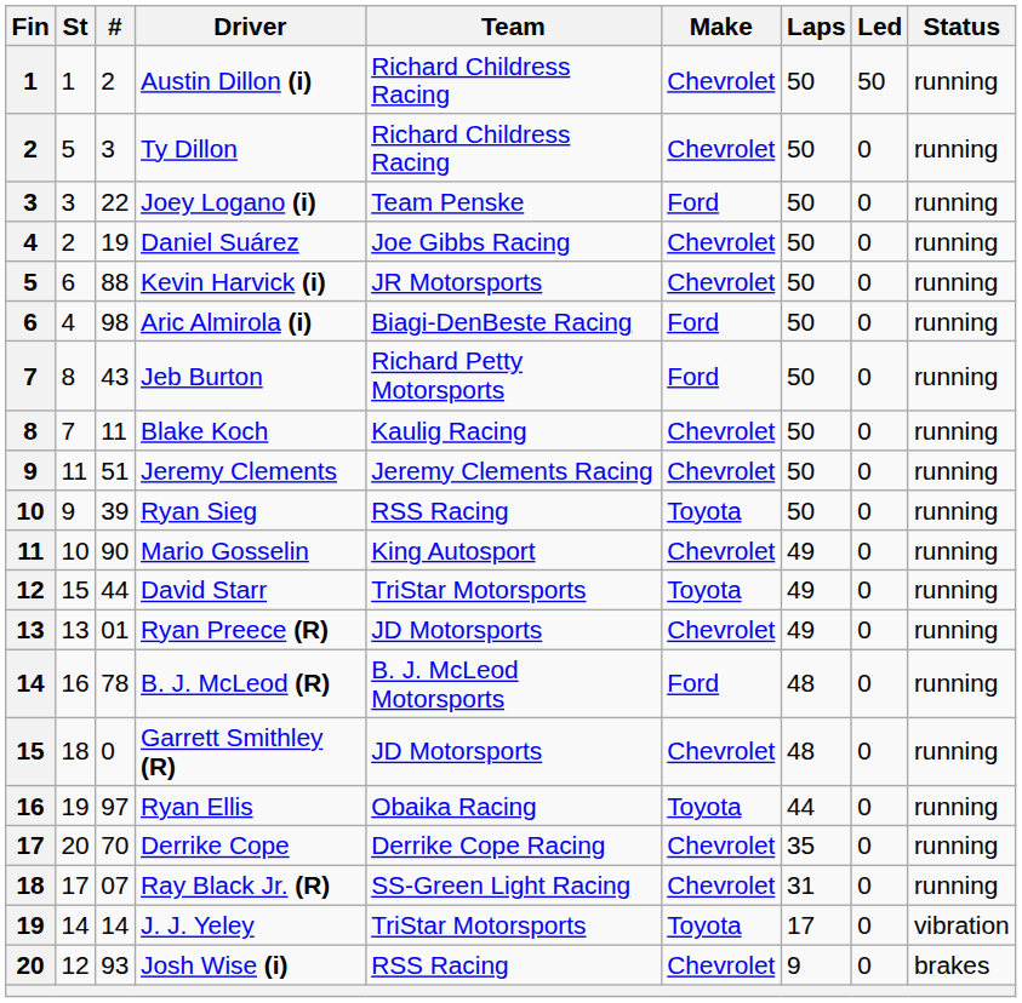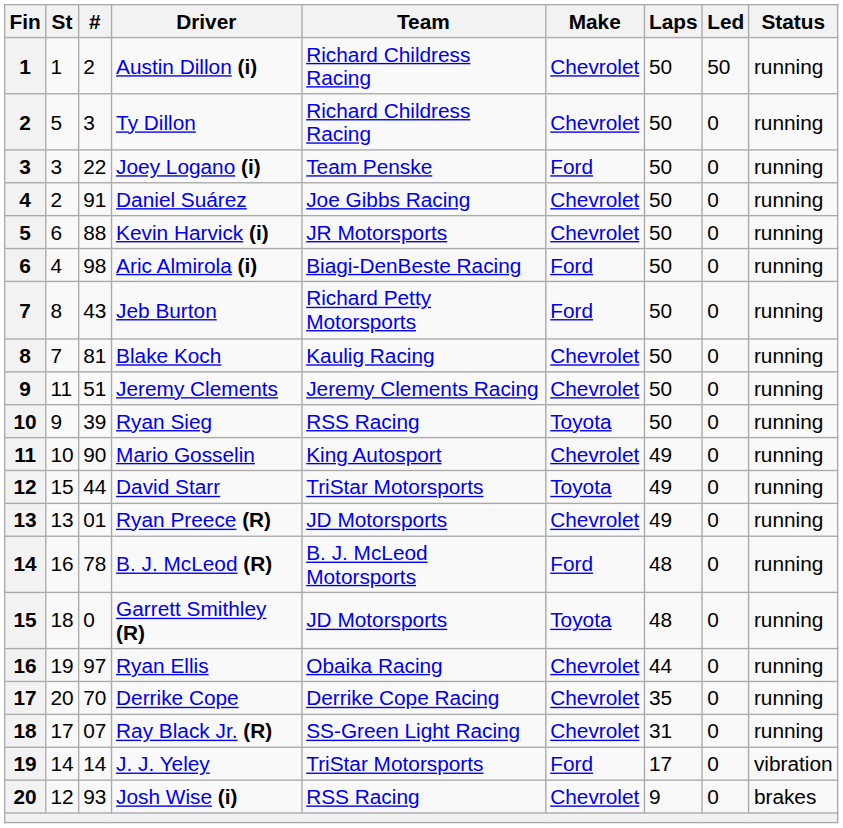Daniel Suárez | #: 19 -> 91
Blake Koch | #: 11 -> 81
Garrett Smithley (R) | Make: Chevrolet -> Toyota
Ryan Ellis | Make: Toyota -> Chevrolet
J. J. Yeley | Make: Toyota -> Ford
